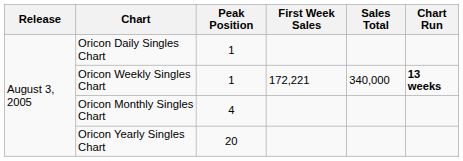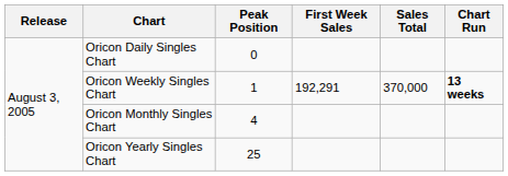Oricon Daily Singles Chart | Peak Position: 1 -> 0
Oricon Weekly Singles Chart | First Week Sales: 172,221 -> 192,291
Oricon Weekly Singles Chart | Sales Total: 340,000 -> 370,000
Oricon Yearly Singles Chart | Peak Position: 20 -> 25
